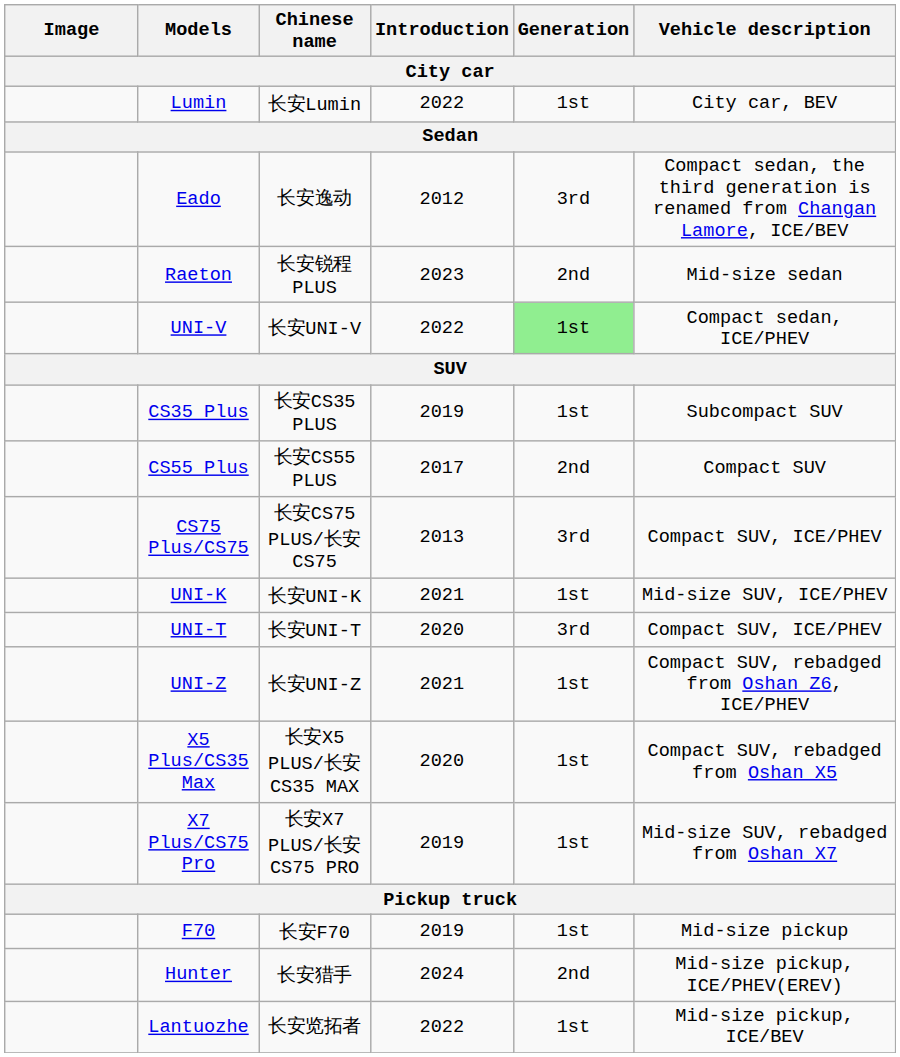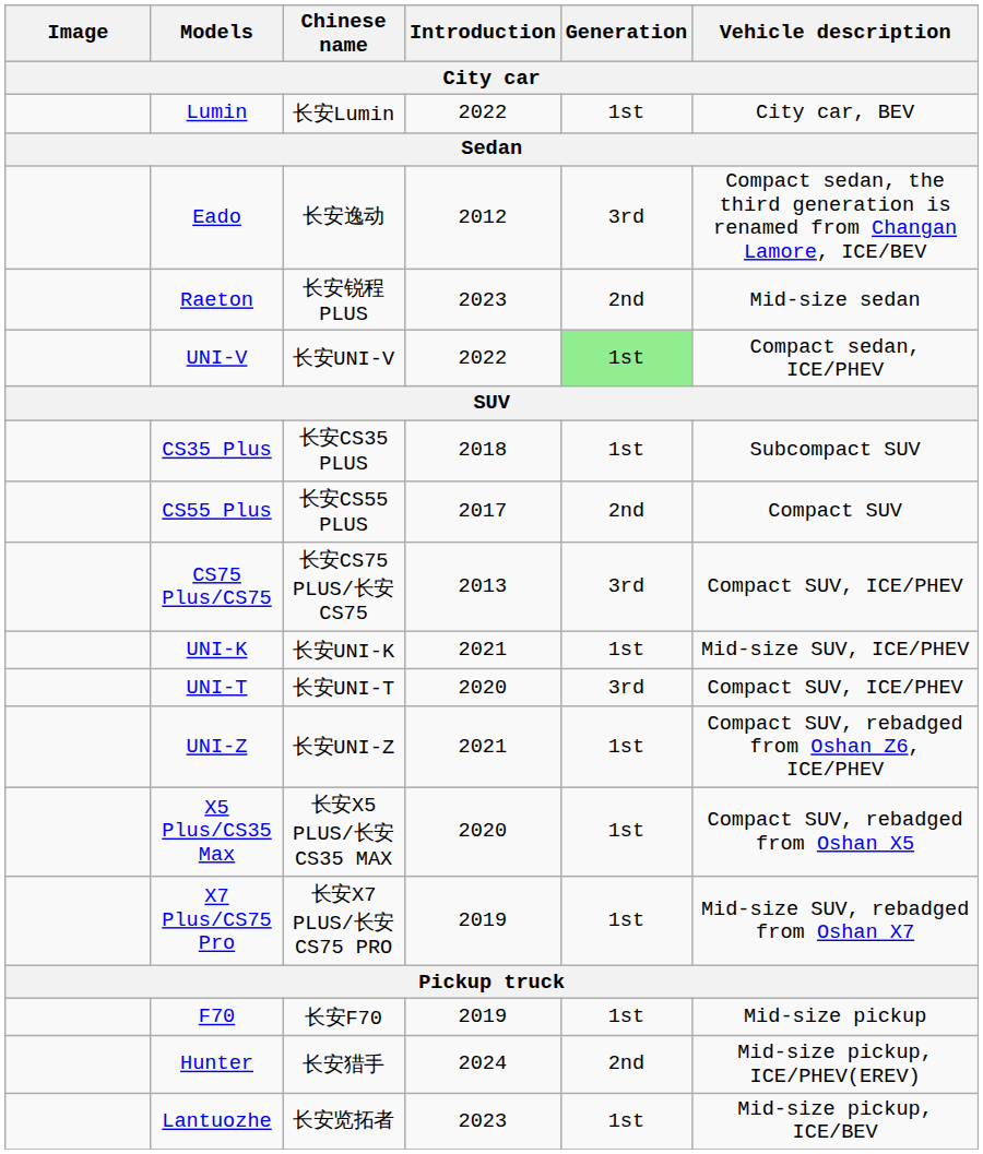CS35 Plus | Introduction: 2019 -> 2018
Lantuozhe | Introduction: 2022 -> 2023
